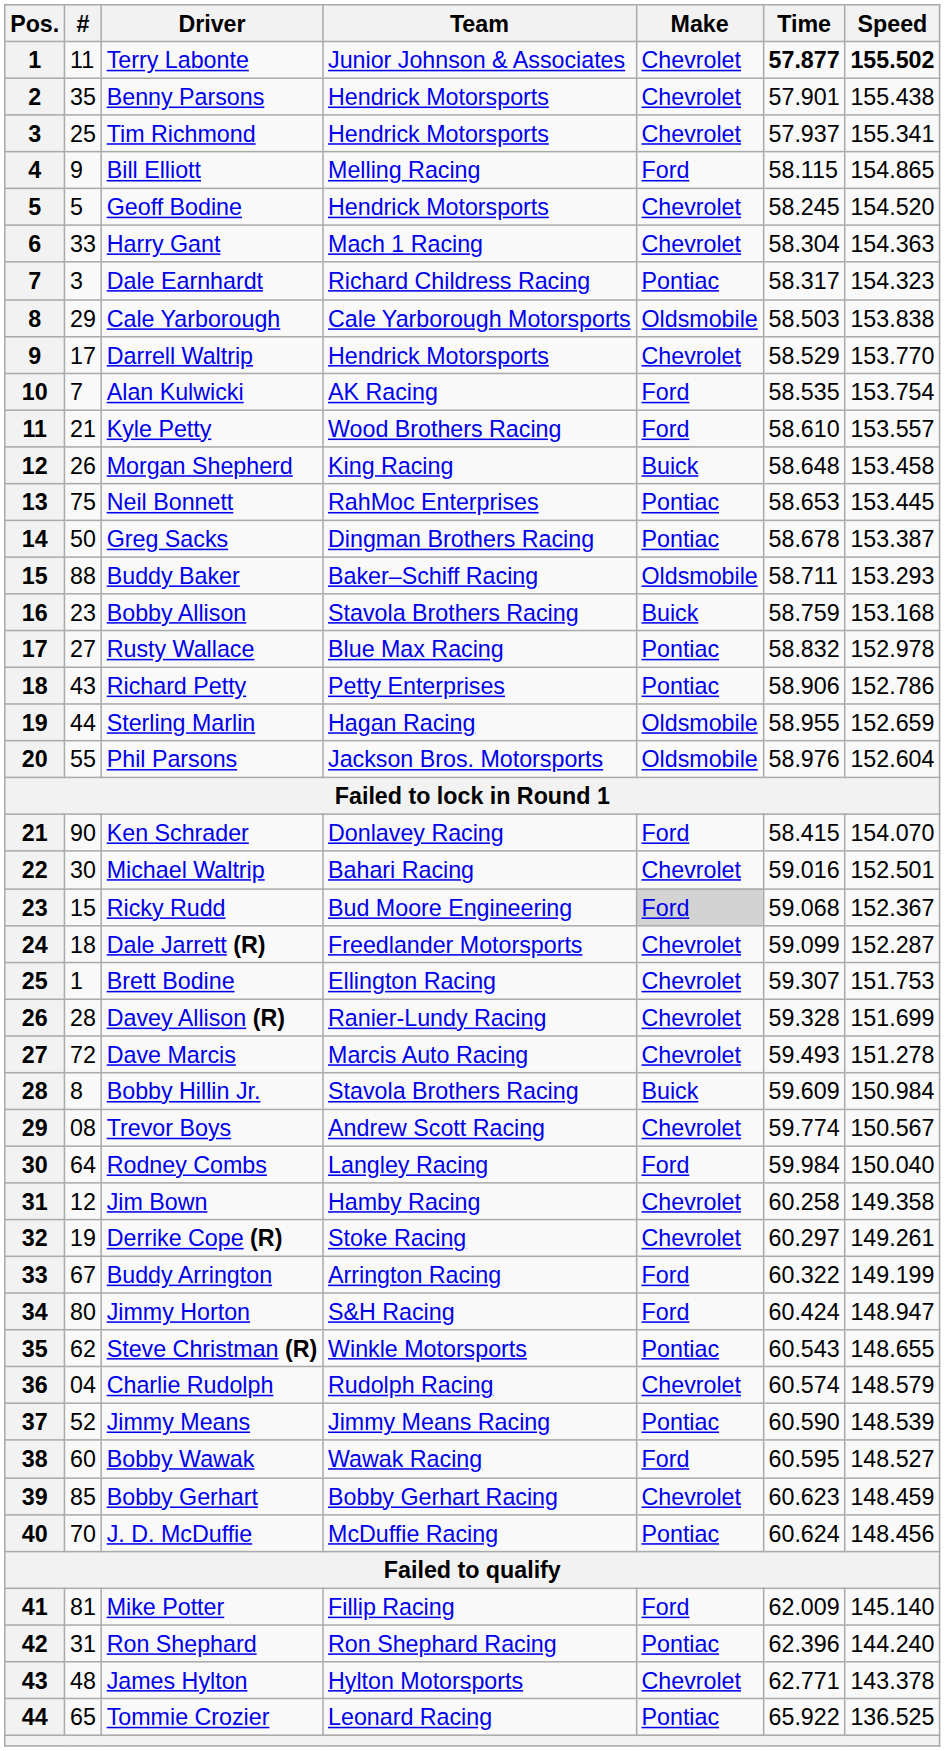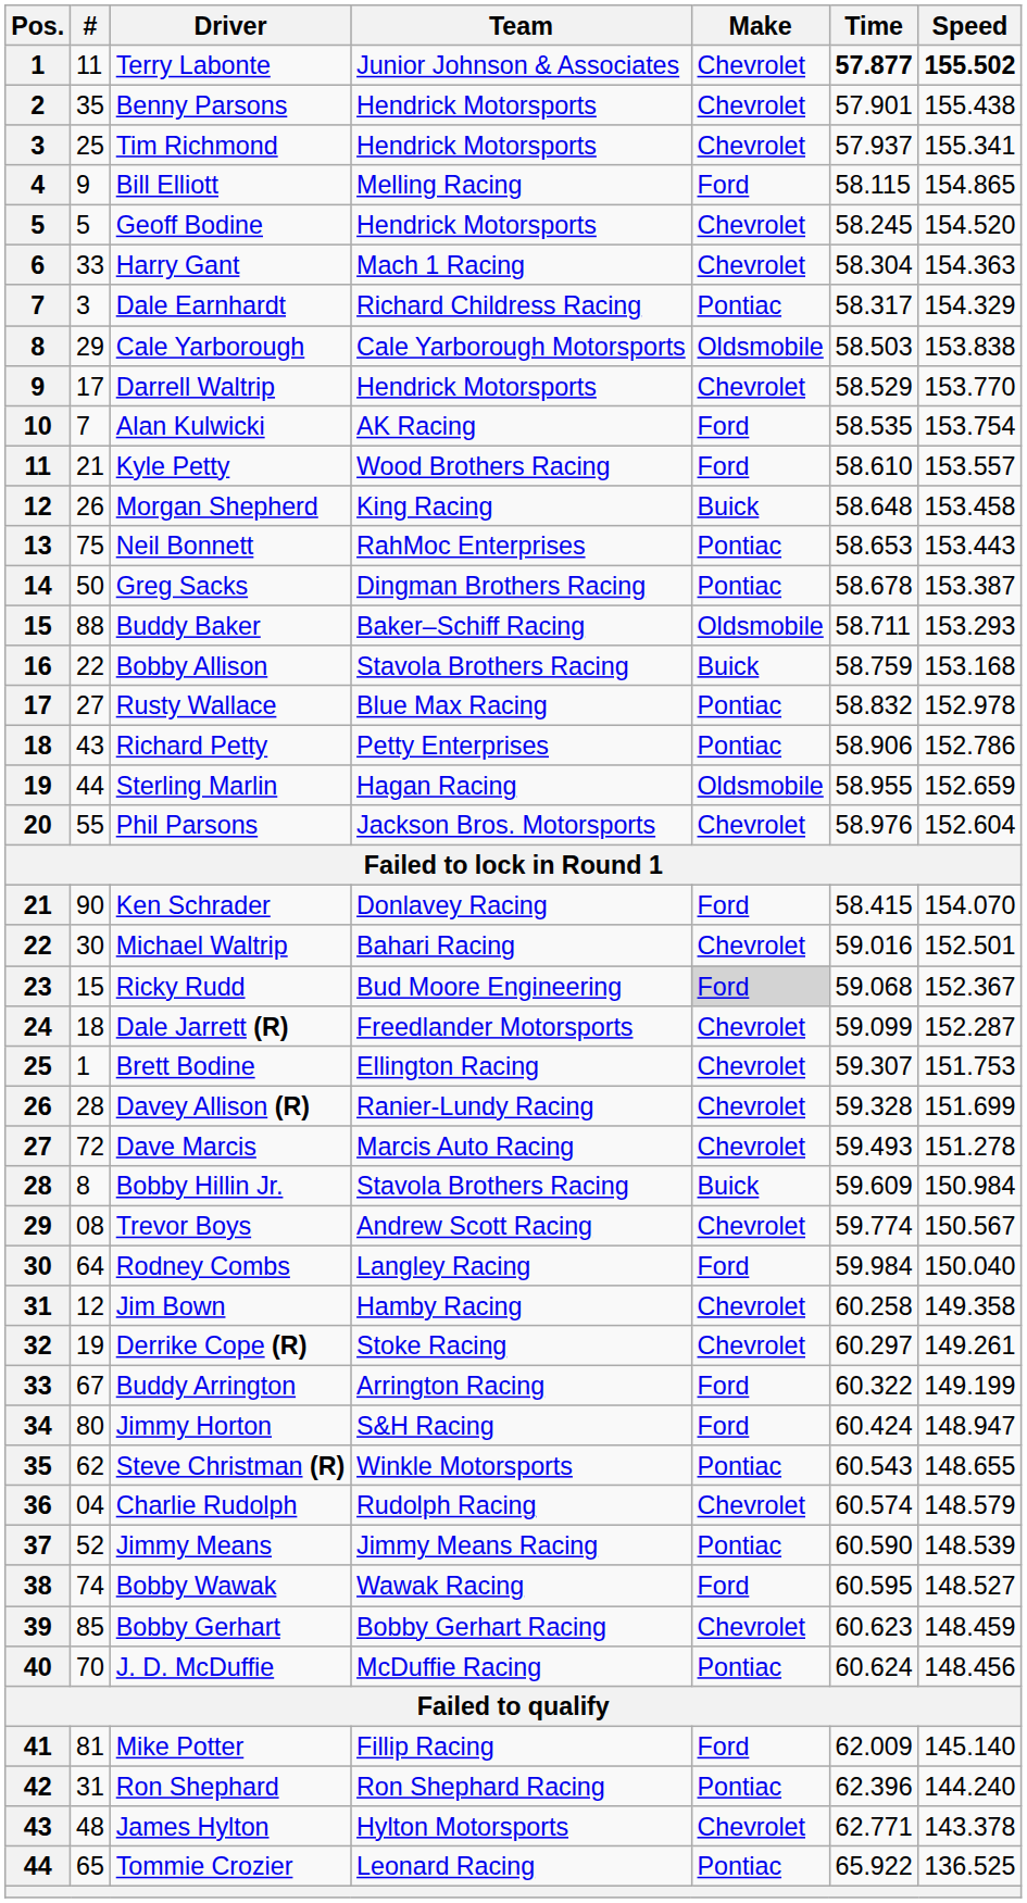Dale Earnhardt | Speed: 154.323 -> 154.329
Neil Bonnett | Speed: 153.445 -> 153.443
Bobby Allison | #: 23 -> 22
Phil Parsons | Make: Oldsmobile -> Chevrolet
Bobby Wawak | #: 60 -> 74
